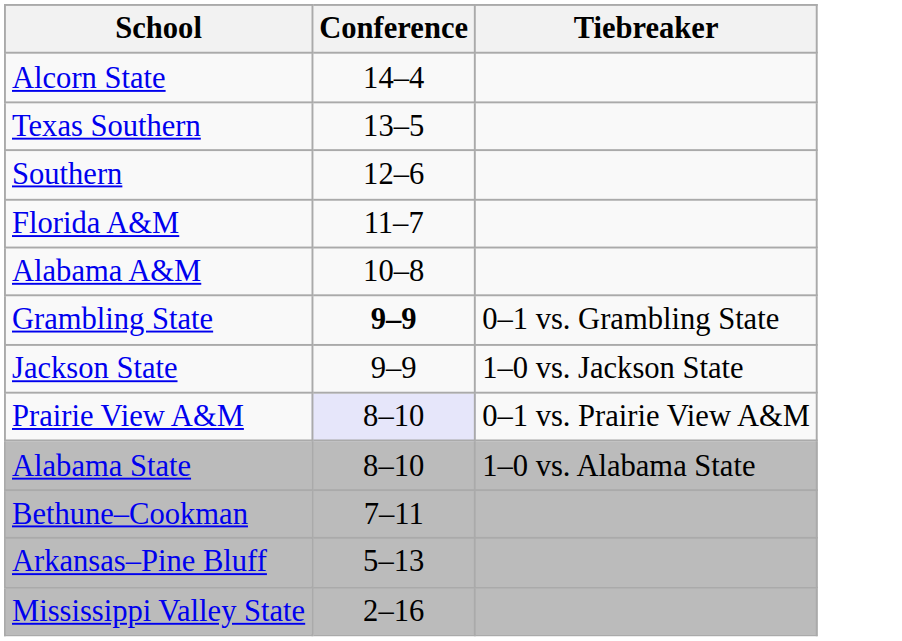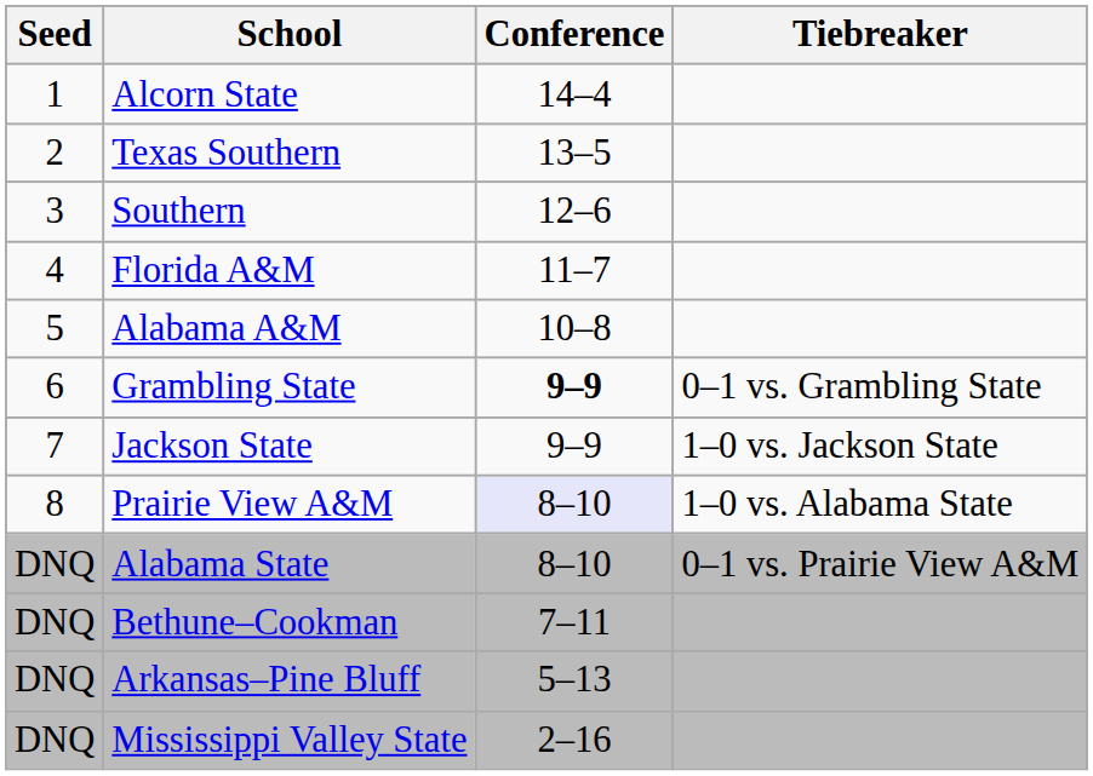+ column: Seed | 1 | 2 | 3 | 4 | 5 | 6 | 7 | 8 | DNQ | DNQ | DNQ | DNQ
Prairie View A&M | Tiebreaker: 0–1 vs. Prairie View A&M -> 1–0 vs. Alabama State
Alabama State | Tiebreaker: 1–0 vs. Alabama State -> 0–1 vs. Prairie View A&M
